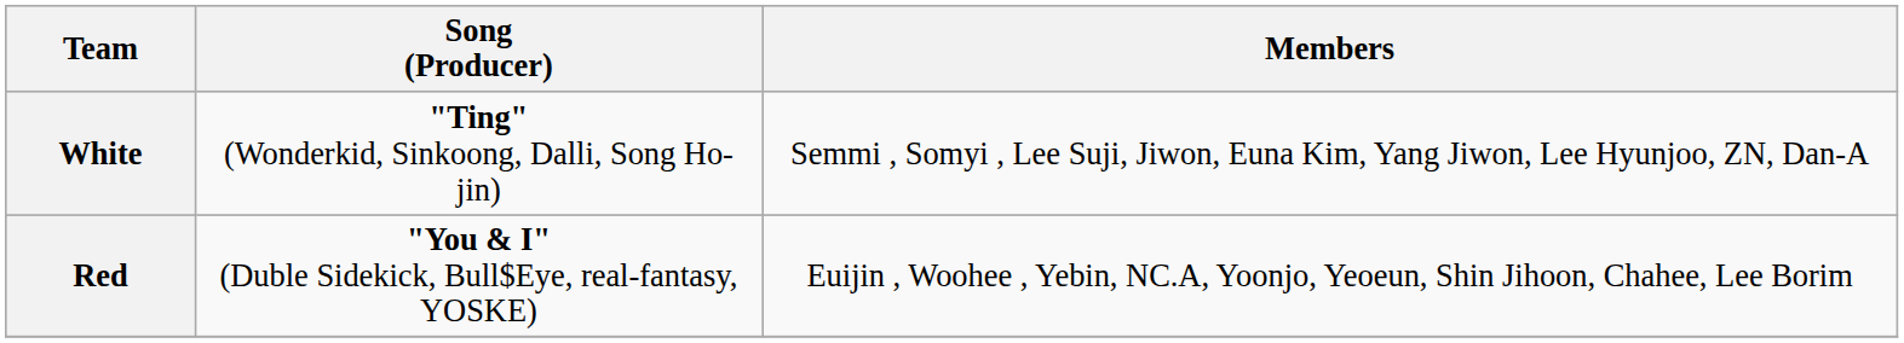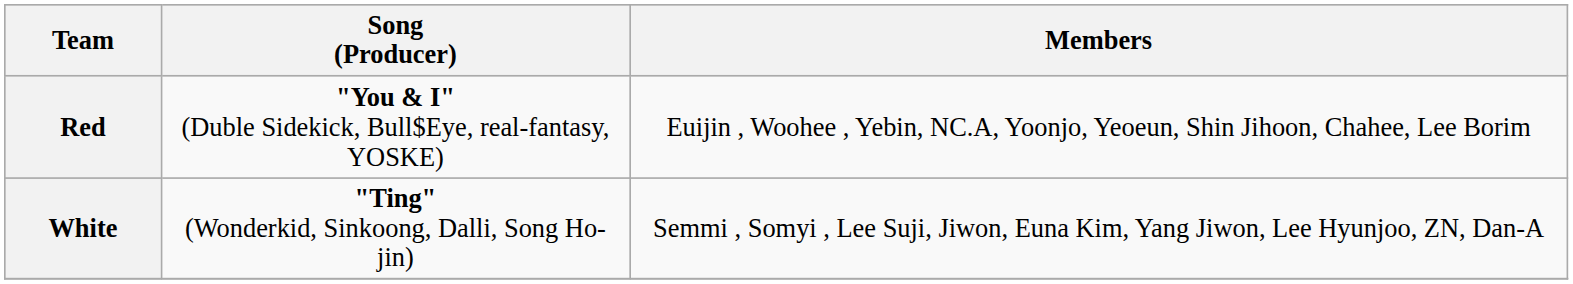rows swapped: White <-> Red
